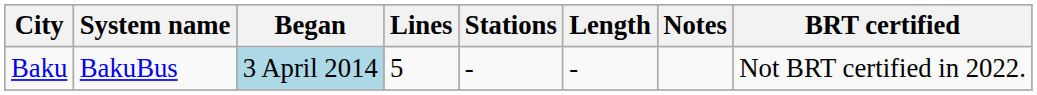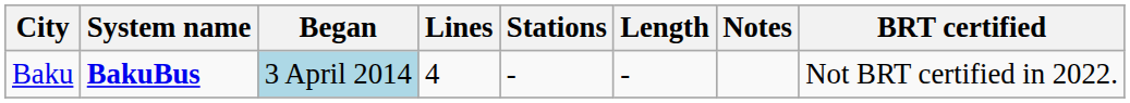Baku | System name: normal -> bold
Baku | Lines: 5 -> 4
